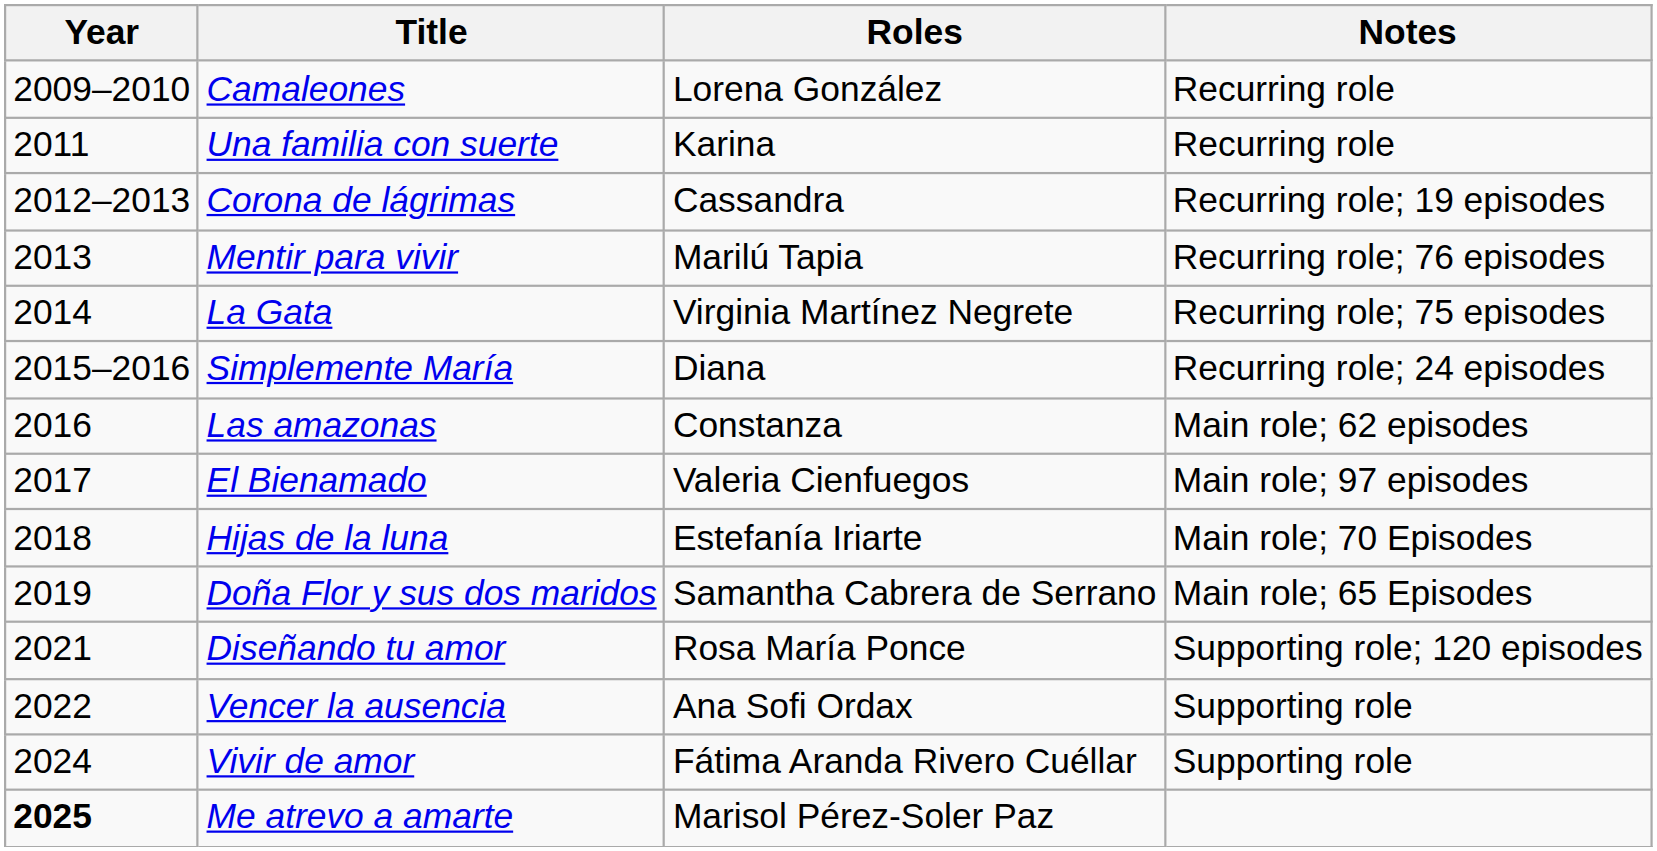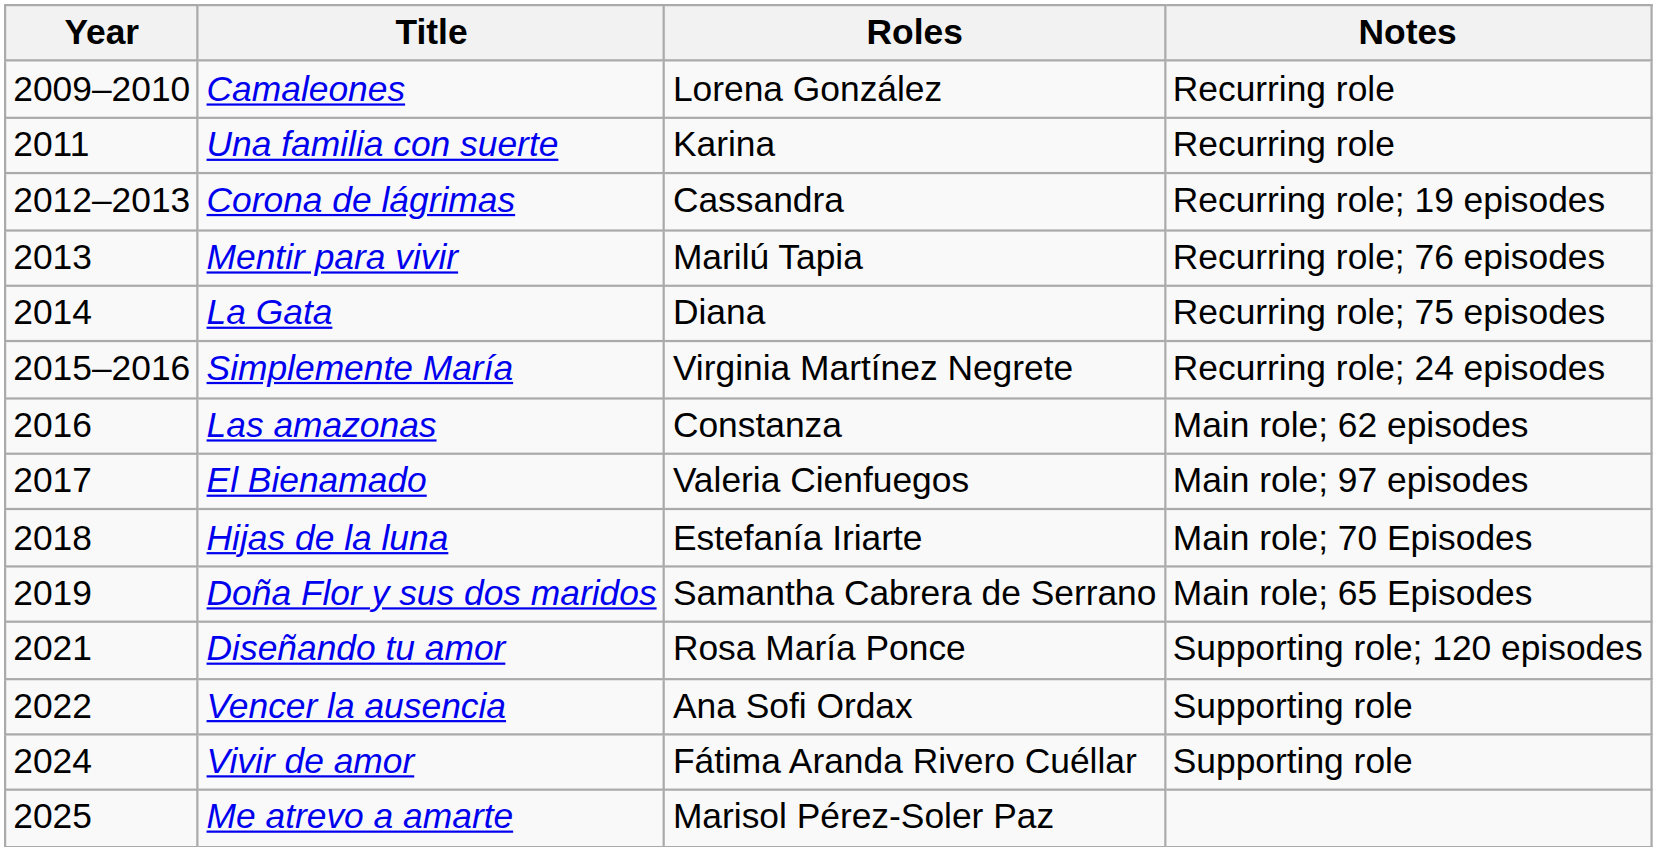La Gata | Roles: Virginia Martínez Negrete -> Diana
Simplemente María | Roles: Diana -> Virginia Martínez Negrete
Me atrevo a amarte | Year: bold -> normal
